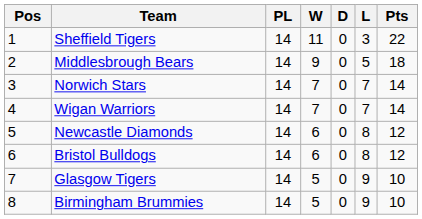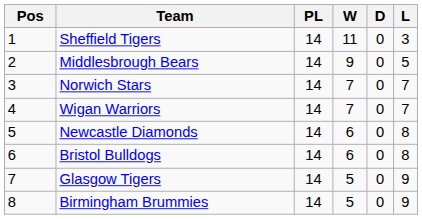- column: Pts | 22 | 18 | 14 | 14 | 12 | 12 | 10 | 10
